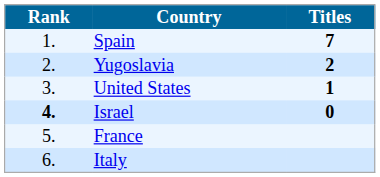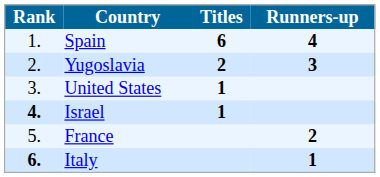+ column: Runners-up | 4 | 3 | 2 | 1
Spain | Titles: 7 -> 6
Israel | Titles: 0 -> 1
Italy | Rank: normal -> bold
